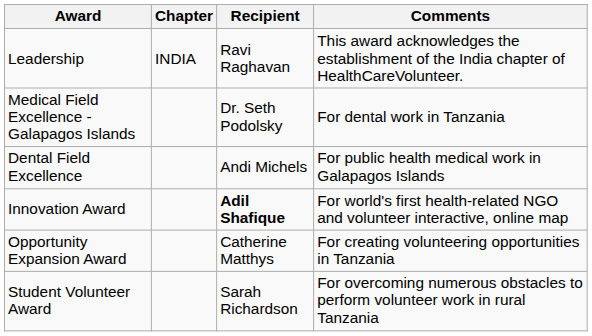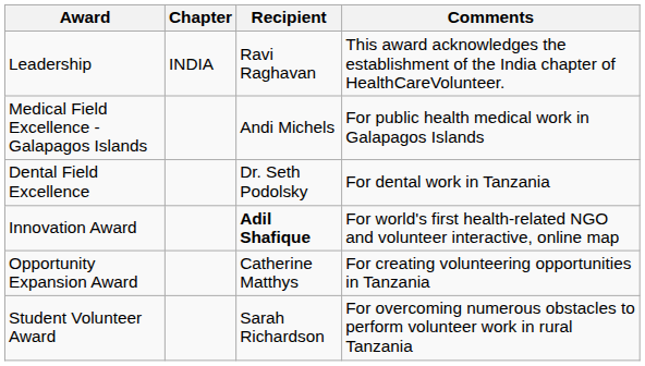Medical Field Excellence - Galapagos Islands | Recipient: Dr. Seth Podolsky -> Andi Michels
Medical Field Excellence - Galapagos Islands | Comments: For dental work in Tanzania -> For public health medical work in Galapagos Islands
Dental Field Excellence | Recipient: Andi Michels -> Dr. Seth Podolsky
Dental Field Excellence | Comments: For public health medical work in Galapagos Islands -> For dental work in Tanzania
